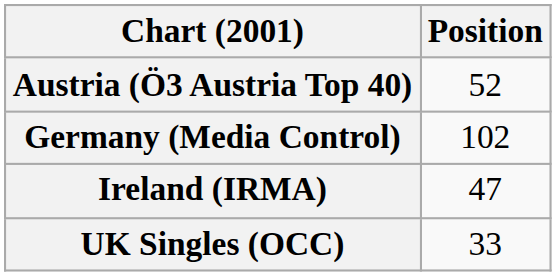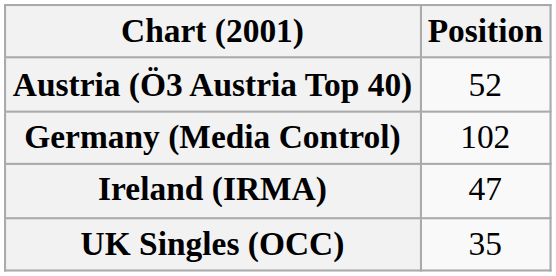UK Singles (OCC) | Position: 33 -> 35
